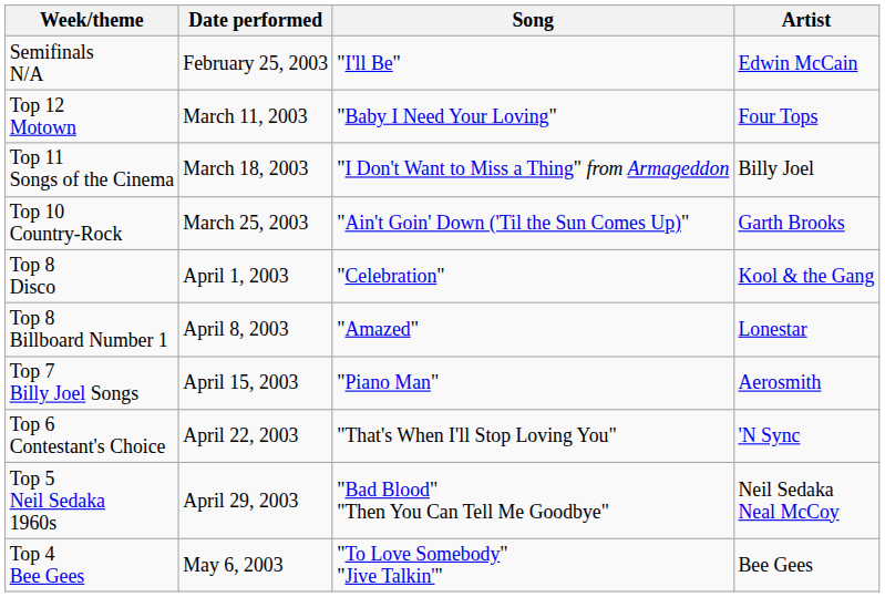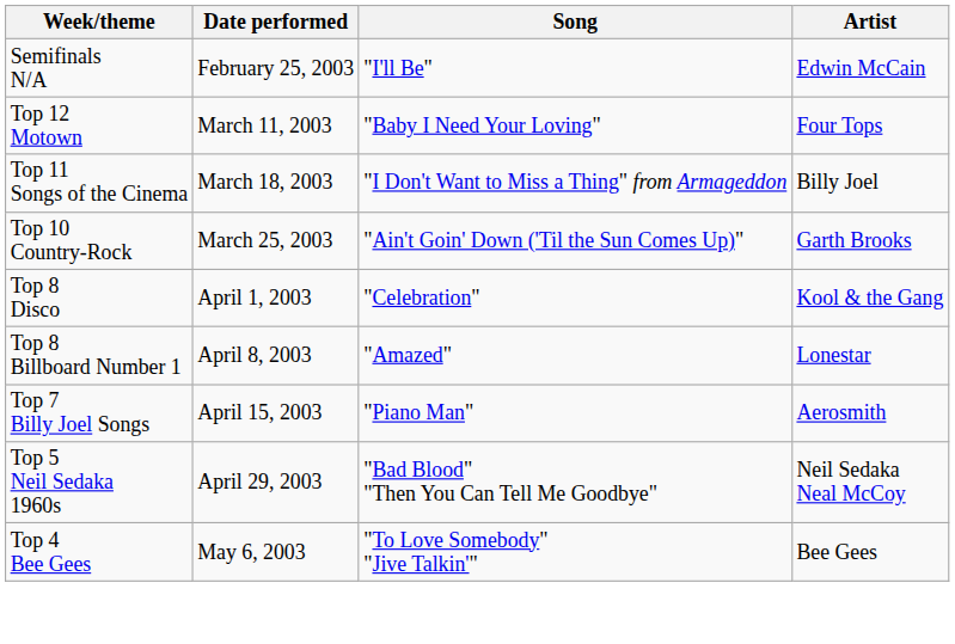- row: Top 6 Contestant's Choice | April 22, 2003 | "That's When I'll Stop Loving You" | 'N Sync
